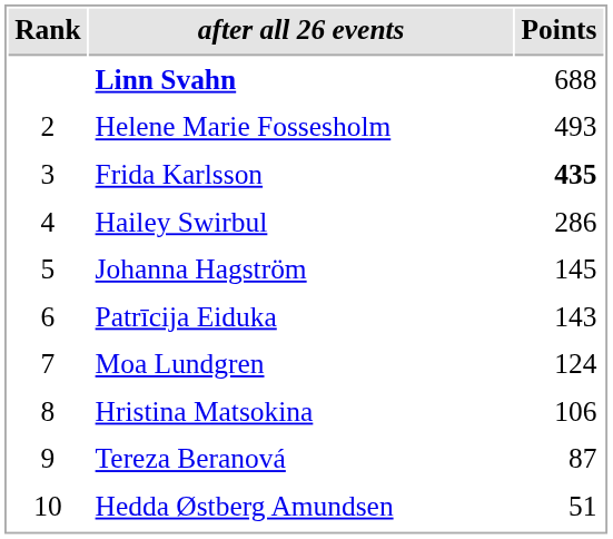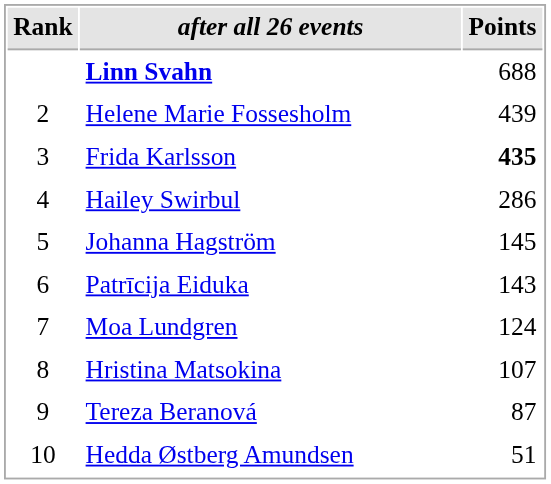Helene Marie Fossesholm | Points: 493 -> 439
Hristina Matsokina | Points: 106 -> 107
